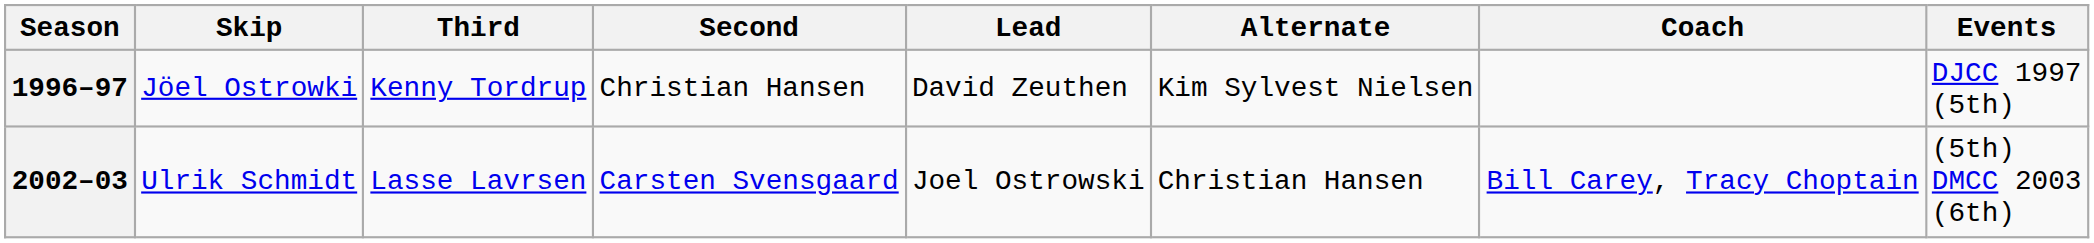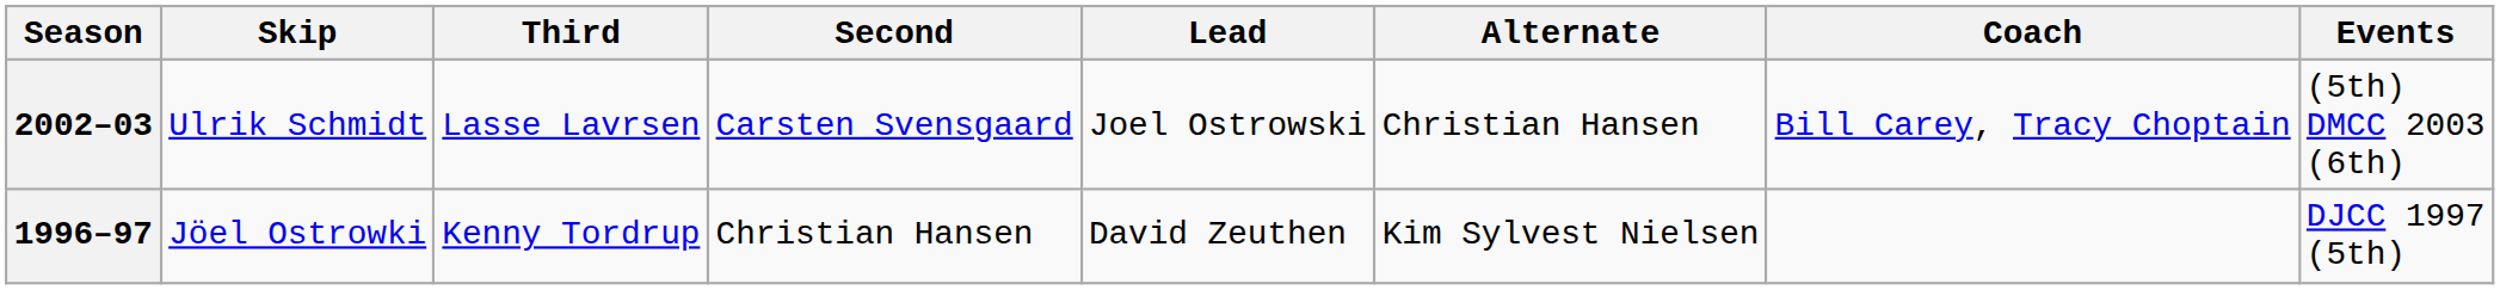rows swapped: 1996–97 <-> 2002–03
